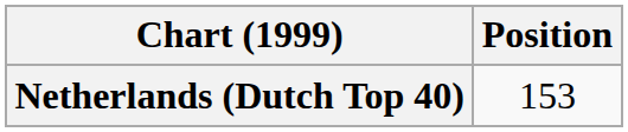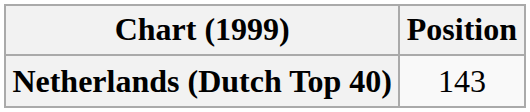Netherlands (Dutch Top 40) | Position: 153 -> 143
